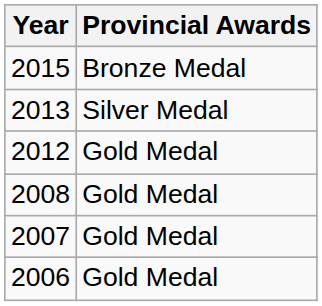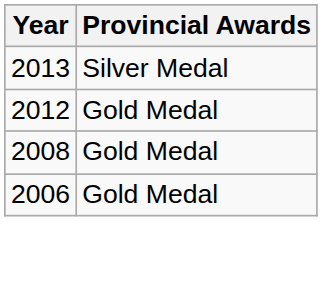- row: 2015 | Bronze Medal
- row: 2007 | Gold Medal
